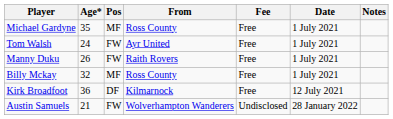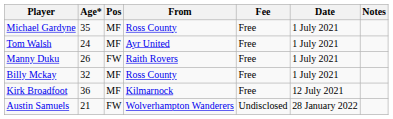Tom Walsh | Pos: FW -> MF
Kirk Broadfoot | Pos: DF -> MF
